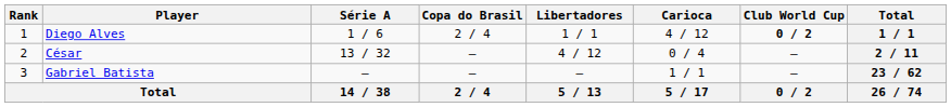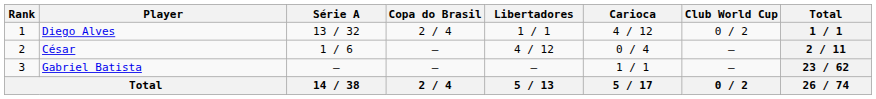Diego Alves | Série A: 1 / 6 -> 13 / 32
Diego Alves | Club World Cup: bold -> normal
César | Série A: 13 / 32 -> 1 / 6
